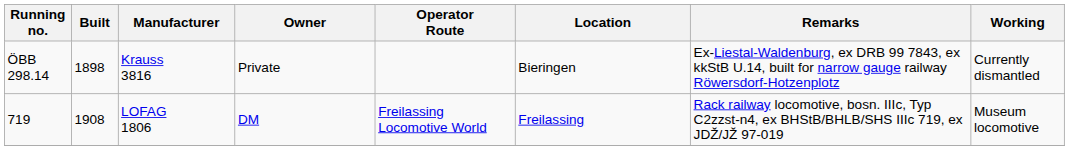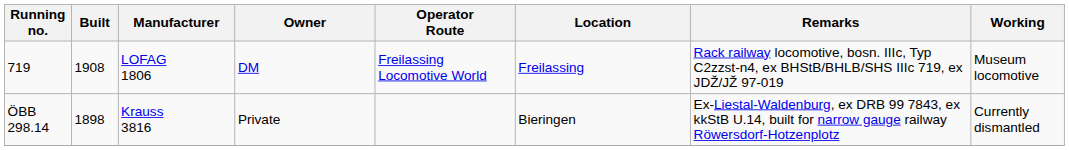rows swapped: 719 <-> ÖBB 298.14
